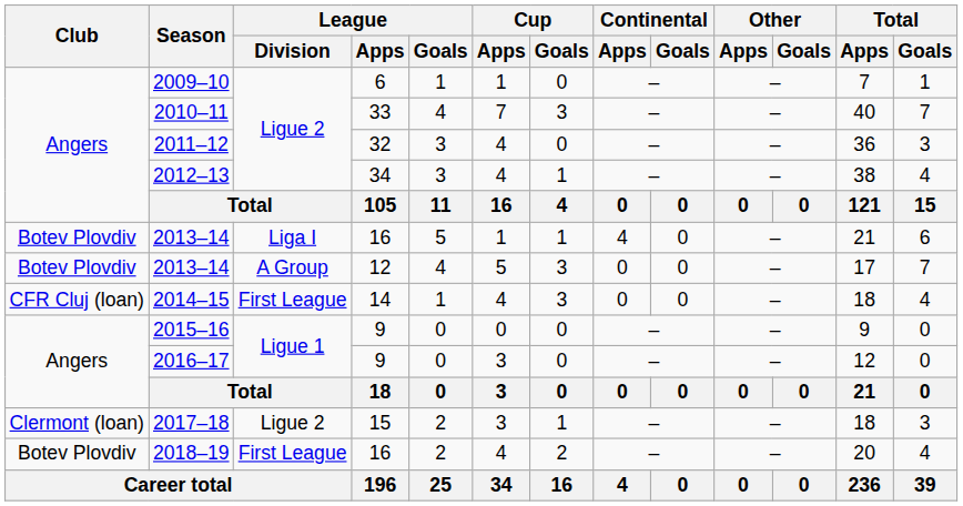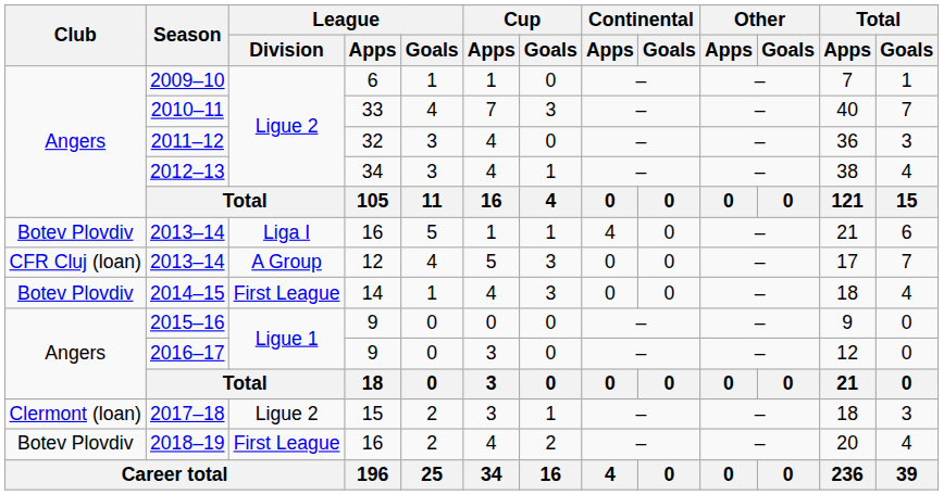2013–14 / 12 | Club: Botev Plovdiv -> CFR Cluj (loan)
2014–15 | Club: CFR Cluj (loan) -> Botev Plovdiv
